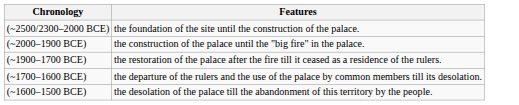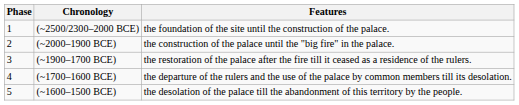+ column: Phase | 1 | 2 | 3 | 4 | 5
